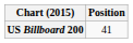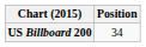US Billboard 200 | Position: 41 -> 34
